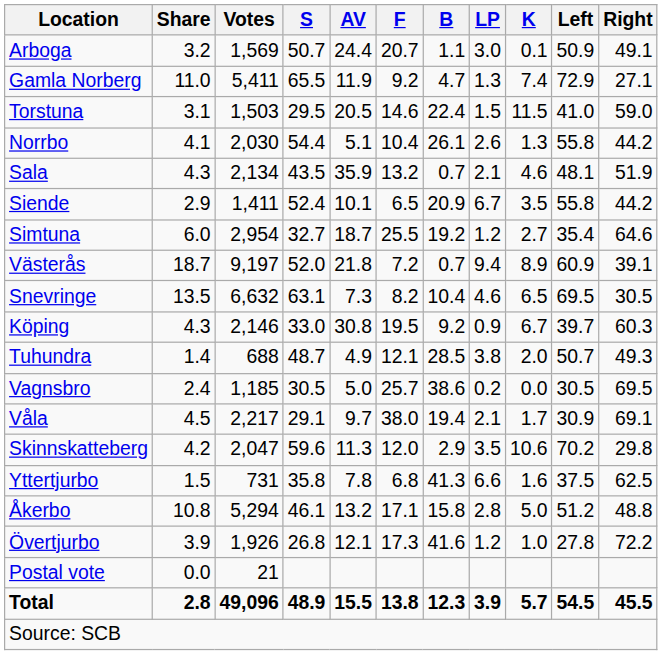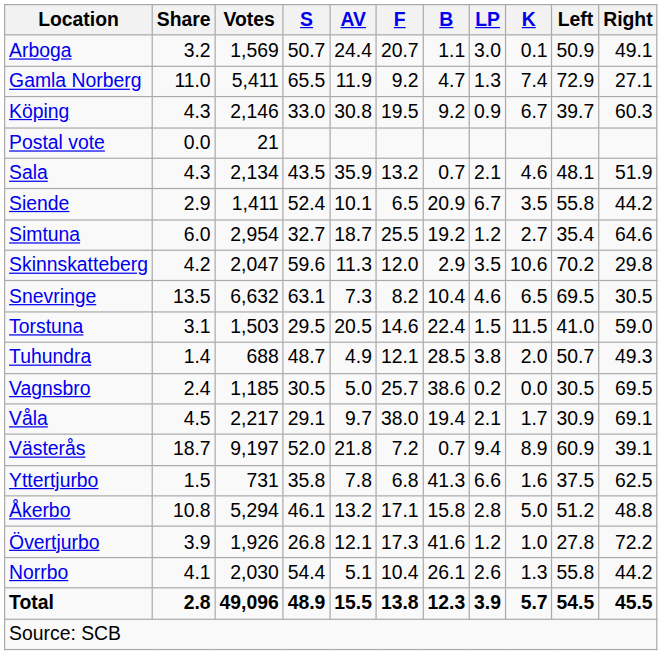rows swapped: Köping <-> Torstuna
rows swapped: Norrbo <-> Postal vote
rows swapped: Skinnskatteberg <-> Västerås
